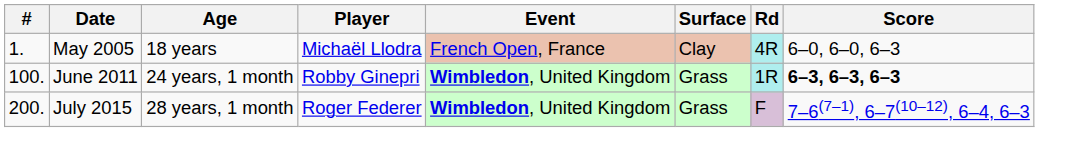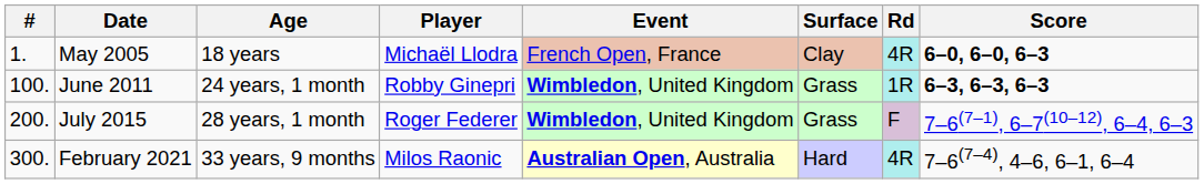May 2005 | Score: normal -> bold
+ row: 300. | February 2021 | 33 years, 9 months | Milos Raonic | Australian Open, Australia | Hard | 4R | 7–6(7–4), 4–6, 6–1, 6–4
